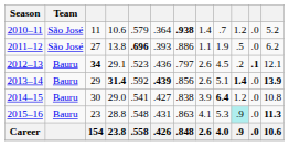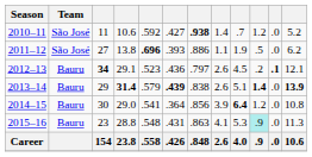2010–11 | column 5: .579 -> .592
2010–11 | column 6: .364 -> .427
2013–14 | column 5: .592 -> .579
2013–14 | column 7: .856 -> .838
2014–15 | column 6: .427 -> .364
2014–15 | column 7: .838 -> .856
2015–16 | column 12: bold -> normal
